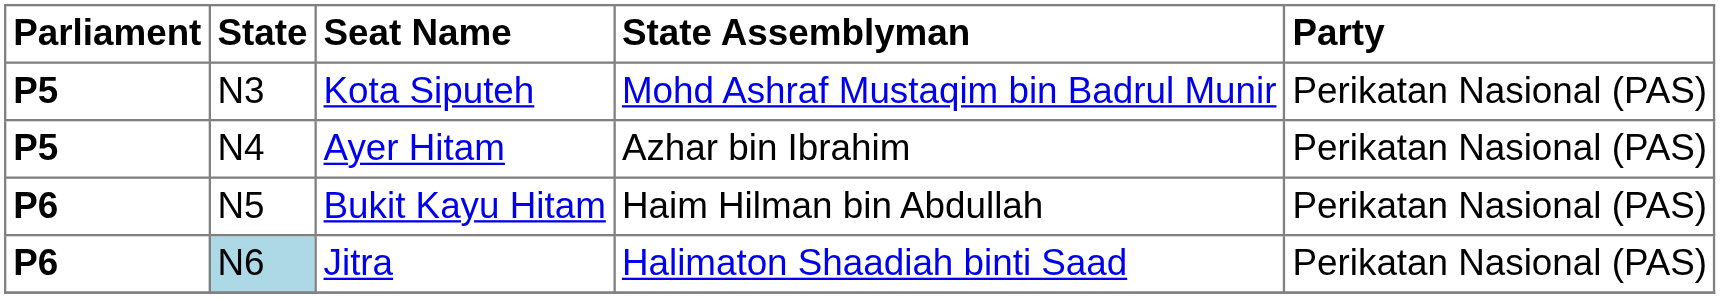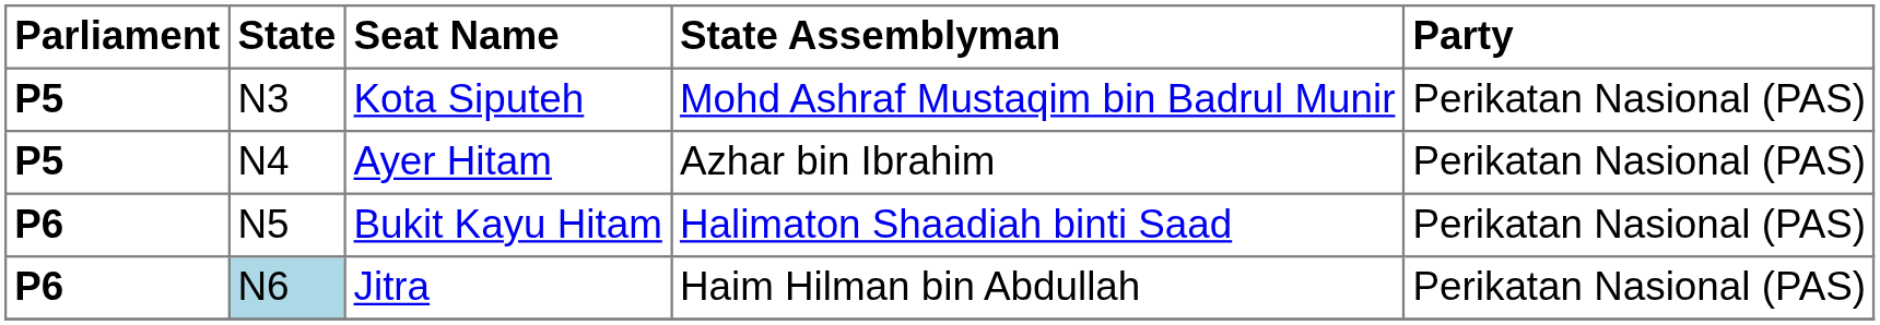Bukit Kayu Hitam | State Assemblyman: Haim Hilman bin Abdullah -> Halimaton Shaadiah binti Saad
Jitra | State Assemblyman: Halimaton Shaadiah binti Saad -> Haim Hilman bin Abdullah
